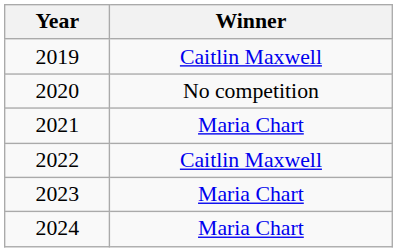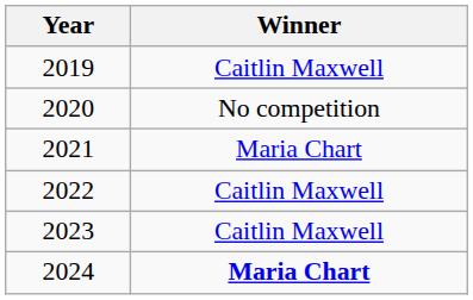2023 | Winner: Maria Chart -> Caitlin Maxwell
2024 | Winner: normal -> bold
